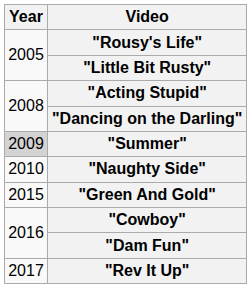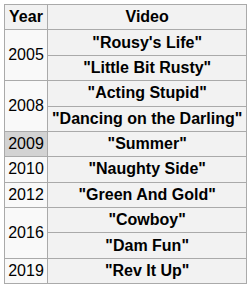"Green And Gold" | Year: 2015 -> 2012
"Rev It Up" | Year: 2017 -> 2019
